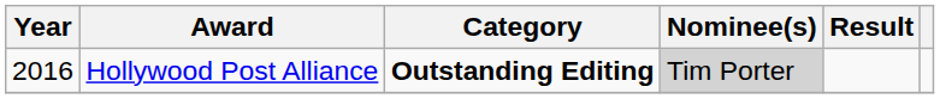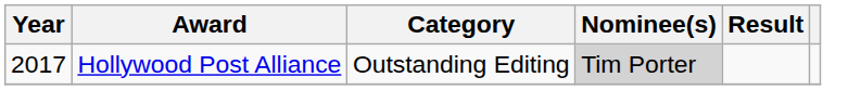Hollywood Post Alliance | Year: 2016 -> 2017
Hollywood Post Alliance | Category: bold -> normal
